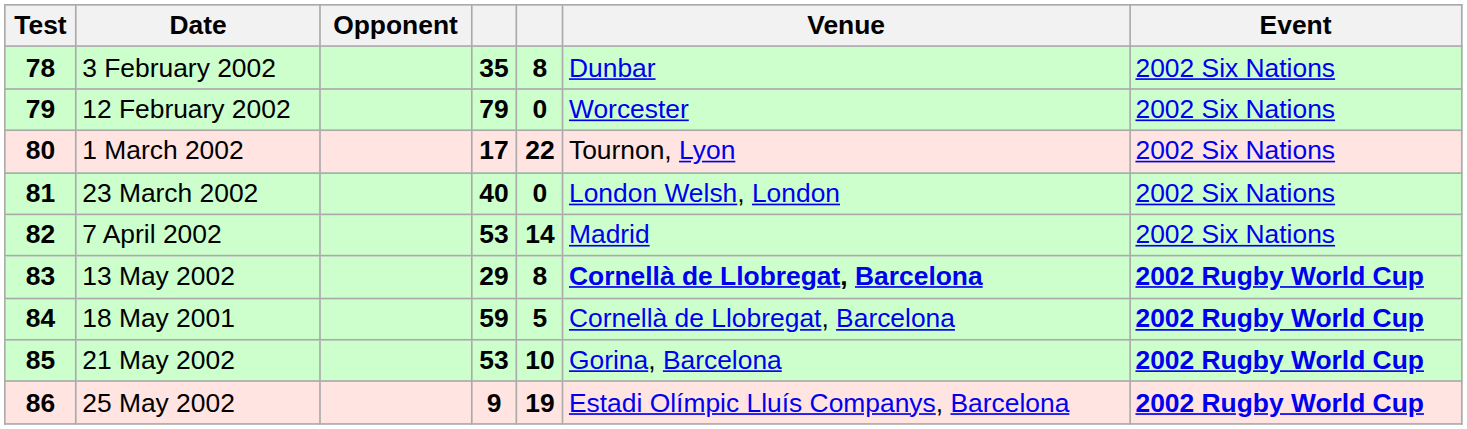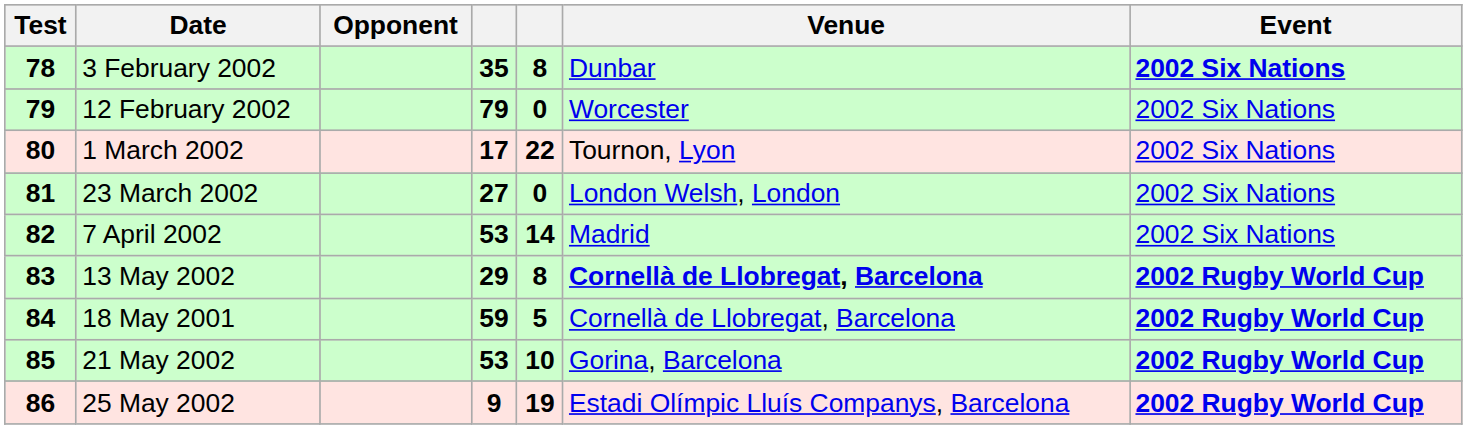3 February 2002 | Event: normal -> bold
23 March 2002 | column 4: 40 -> 27
